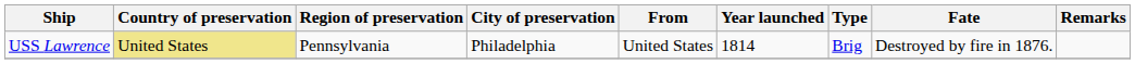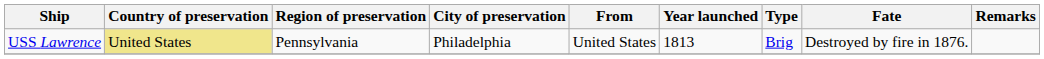USS Lawrence | Year launched: 1814 -> 1813
